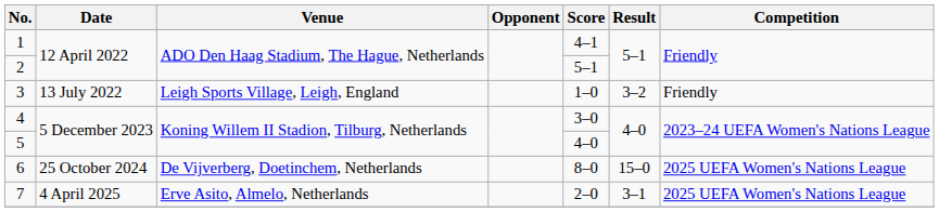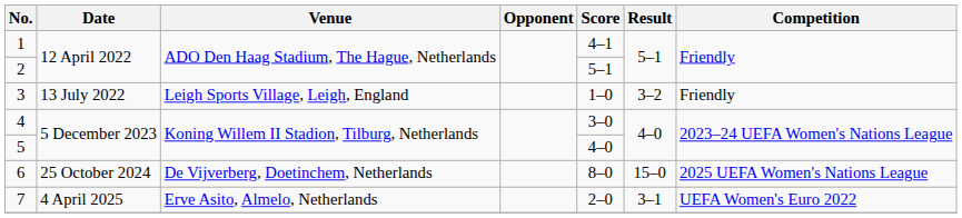7 | Competition: 2025 UEFA Women's Nations League -> UEFA Women's Euro 2022
